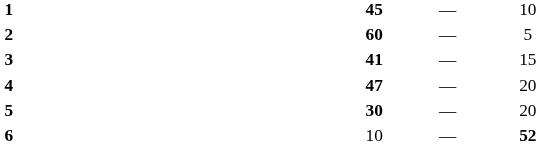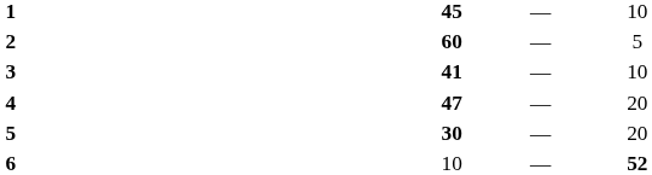3 | column 5: 15 -> 10
